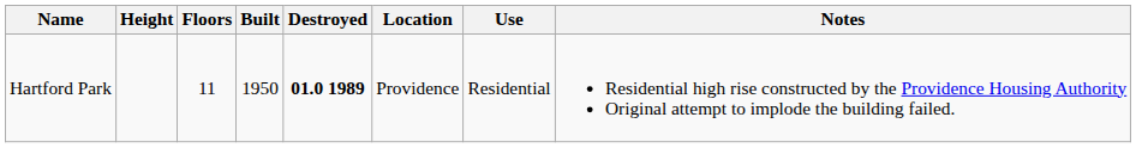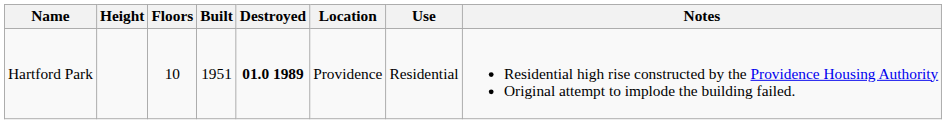Hartford Park | Floors: 11 -> 10
Hartford Park | Built: 1950 -> 1951
